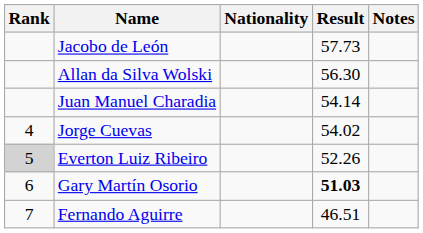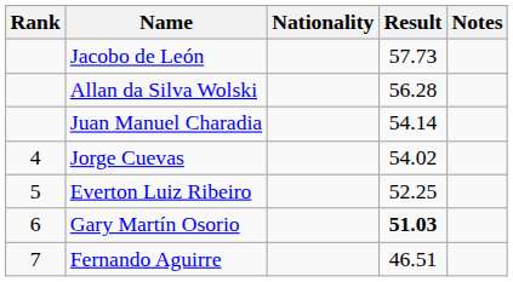Allan da Silva Wolski | Result: 56.30 -> 56.28
Everton Luiz Ribeiro | Rank: lightgrey background -> no background
Everton Luiz Ribeiro | Result: 52.26 -> 52.25
